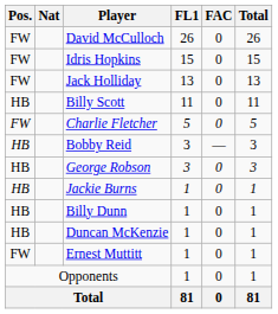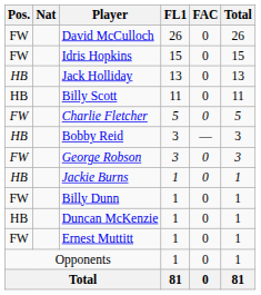Jack Holliday | Pos.: FW -> HB
George Robson | Pos.: HB -> FW
Billy Dunn | Pos.: HB -> FW
